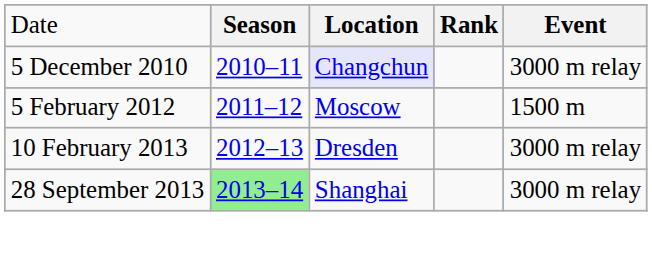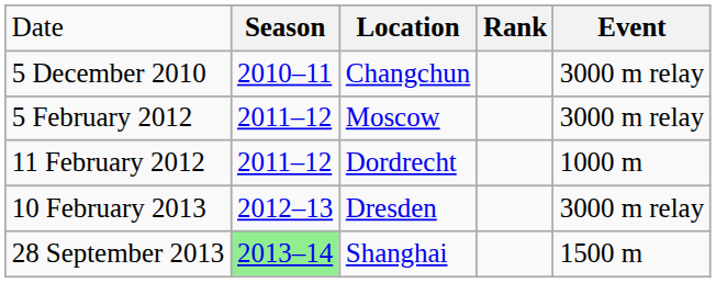5 December 2010 | column 3: lavender background -> no background
5 February 2012 | column 5: 1500 m -> 3000 m relay
+ row: 11 February 2012 | 2011–12 | Dordrecht | 1000 m
28 September 2013 | column 5: 3000 m relay -> 1500 m
